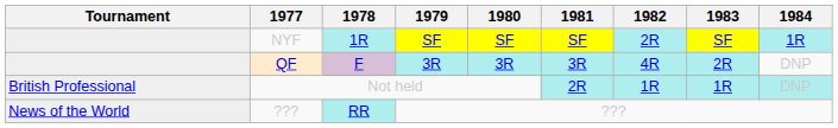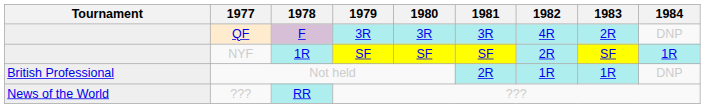rows swapped: NYF <-> QF
Not held | 1984: paleturquoise background -> no background
